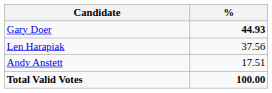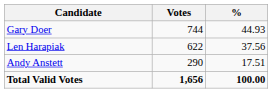+ column: Votes | 744 | 622 | 290 | 1,656
Gary Doer | %: bold -> normal
